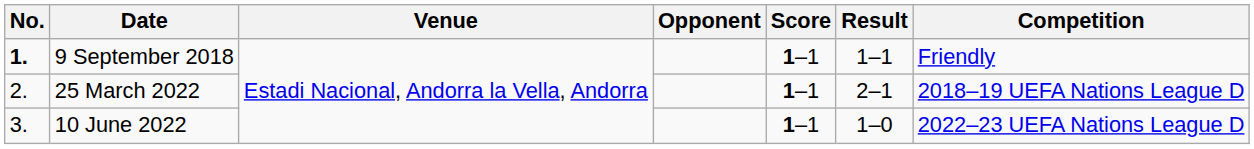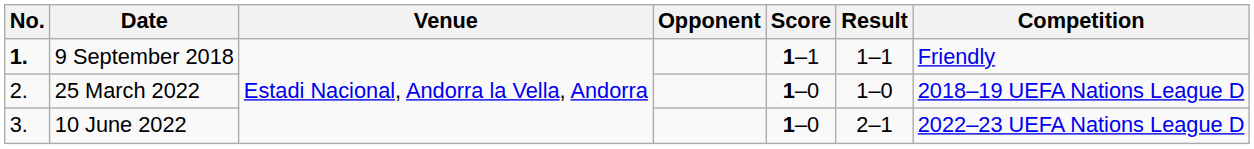25 March 2022 | Score: 1–1 -> 1–0
25 March 2022 | Result: 2–1 -> 1–0
10 June 2022 | Score: 1–1 -> 1–0
10 June 2022 | Result: 1–0 -> 2–1
